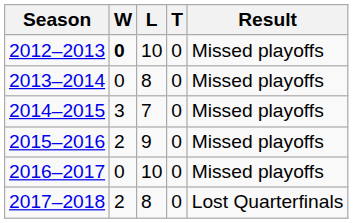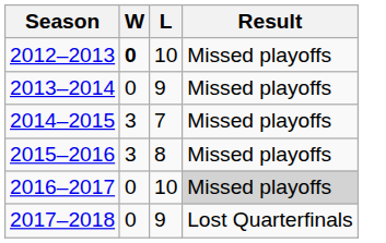- column: T | 0 | 0 | 0 | 0 | 0 | 0
2013–2014 | L: 8 -> 9
2015–2016 | W: 2 -> 3
2015–2016 | L: 9 -> 8
2016–2017 | Result: no background -> lightgrey background
2017–2018 | W: 2 -> 0
2017–2018 | L: 8 -> 9
